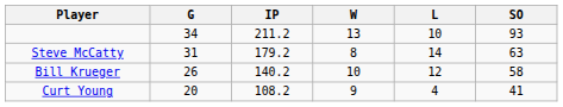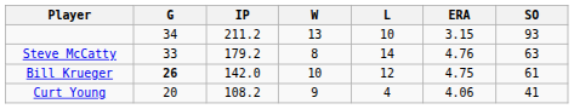+ column: ERA | 3.15 | 4.76 | 4.75 | 4.06
Steve McCatty | G: 31 -> 33
Bill Krueger | G: normal -> bold
Bill Krueger | IP: 140.2 -> 142.0
Bill Krueger | SO: 58 -> 61
